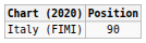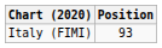Italy (FIMI) | Position: 90 -> 93
